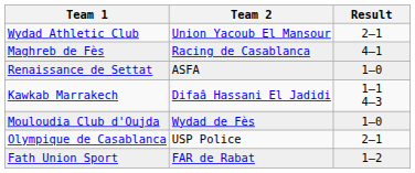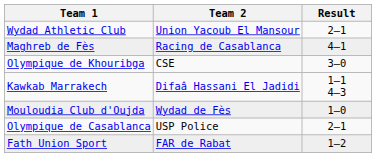+ row: Olympique de Khouribga | CSE | 3–0
- row: Renaissance de Settat | ASFA | 1–0
